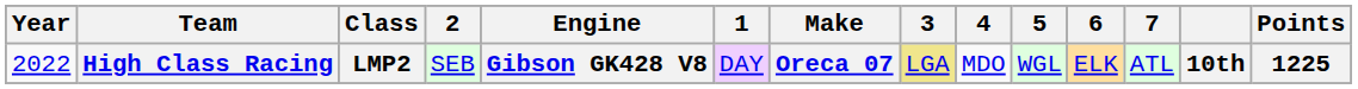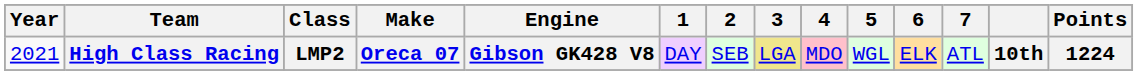columns swapped: Make <-> 2
High Class Racing | Year: 2022 -> 2021
High Class Racing | 4: no background -> pink background
High Class Racing | Points: 1225 -> 1224
